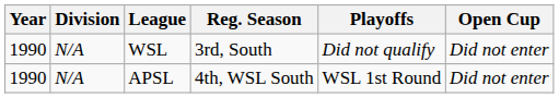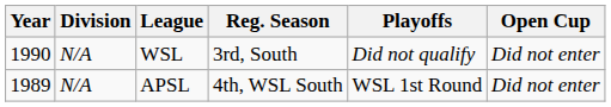APSL | Year: 1990 -> 1989
